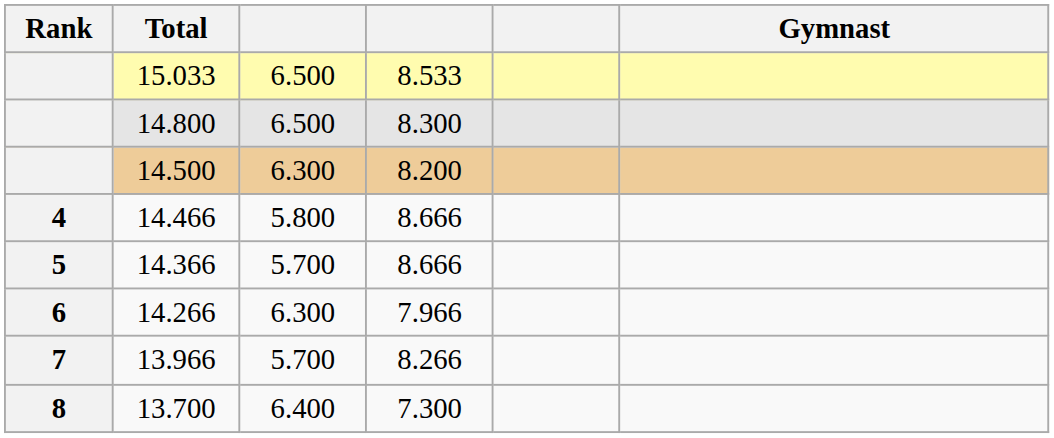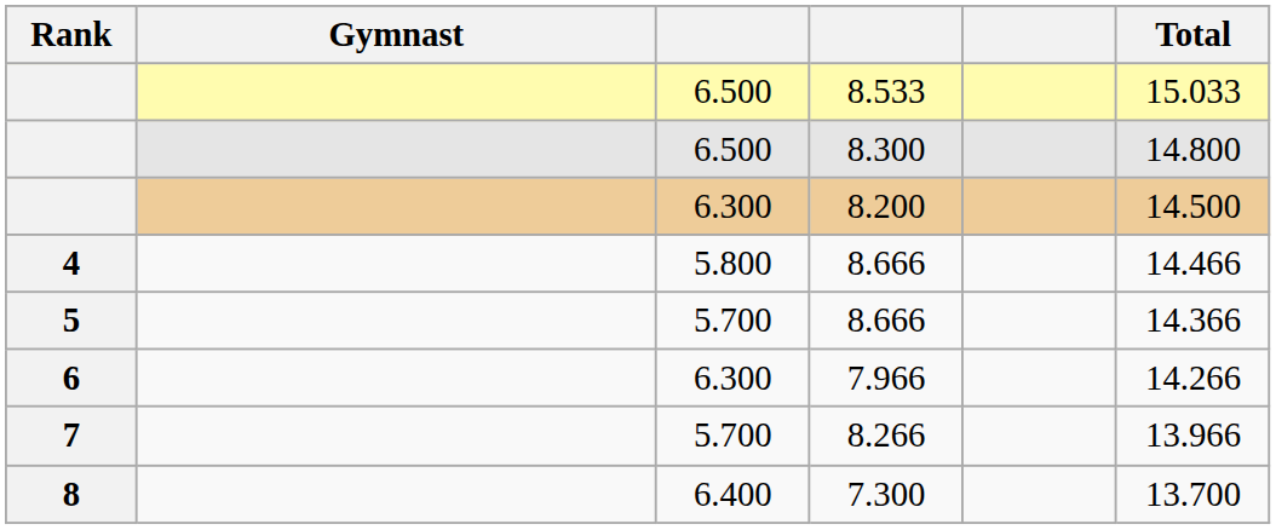columns swapped: Gymnast <-> Total
